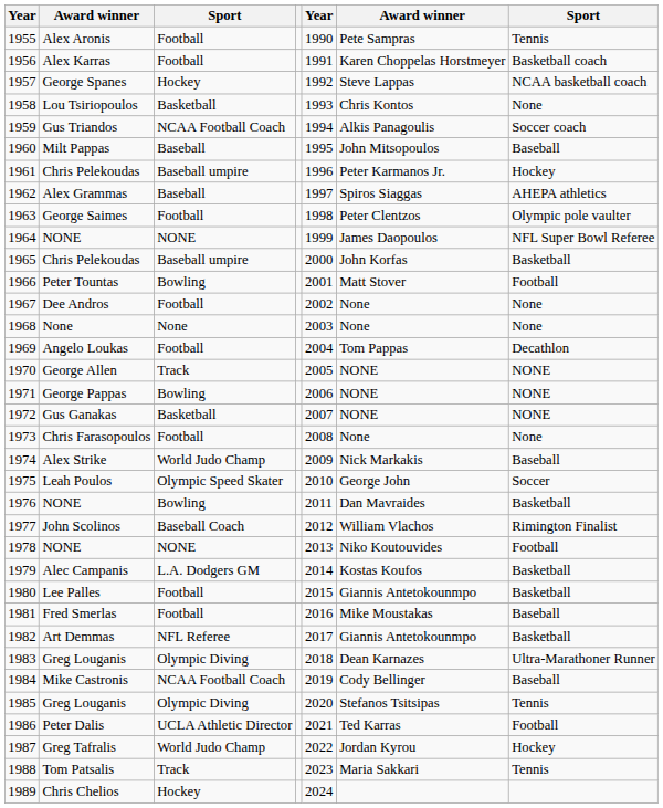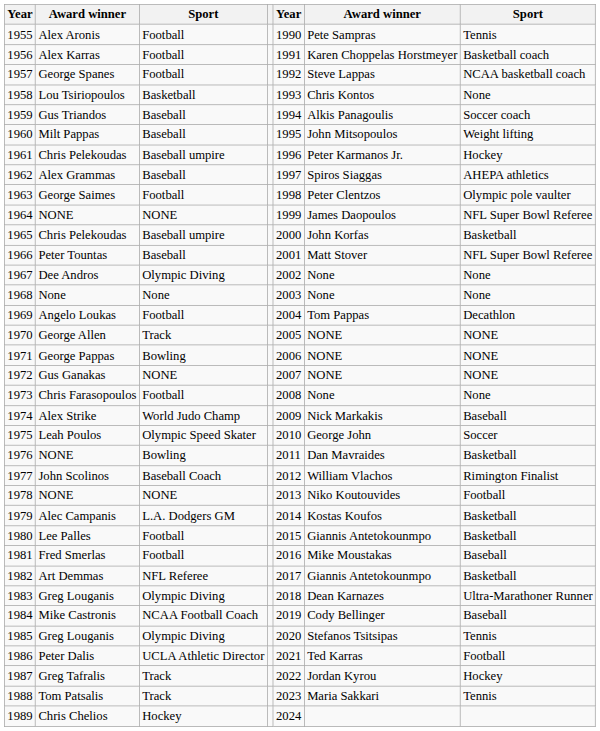1957 | column 3: Hockey -> Football
1959 | column 3: NCAA Football Coach -> Baseball
1960 | column 7: Baseball -> Weight lifting
1966 | column 3: Bowling -> Baseball
1966 | column 7: Football -> NFL Super Bowl Referee
1967 | column 3: Football -> Olympic Diving
1972 | column 3: Basketball -> NONE
1987 | column 3: World Judo Champ -> Track
